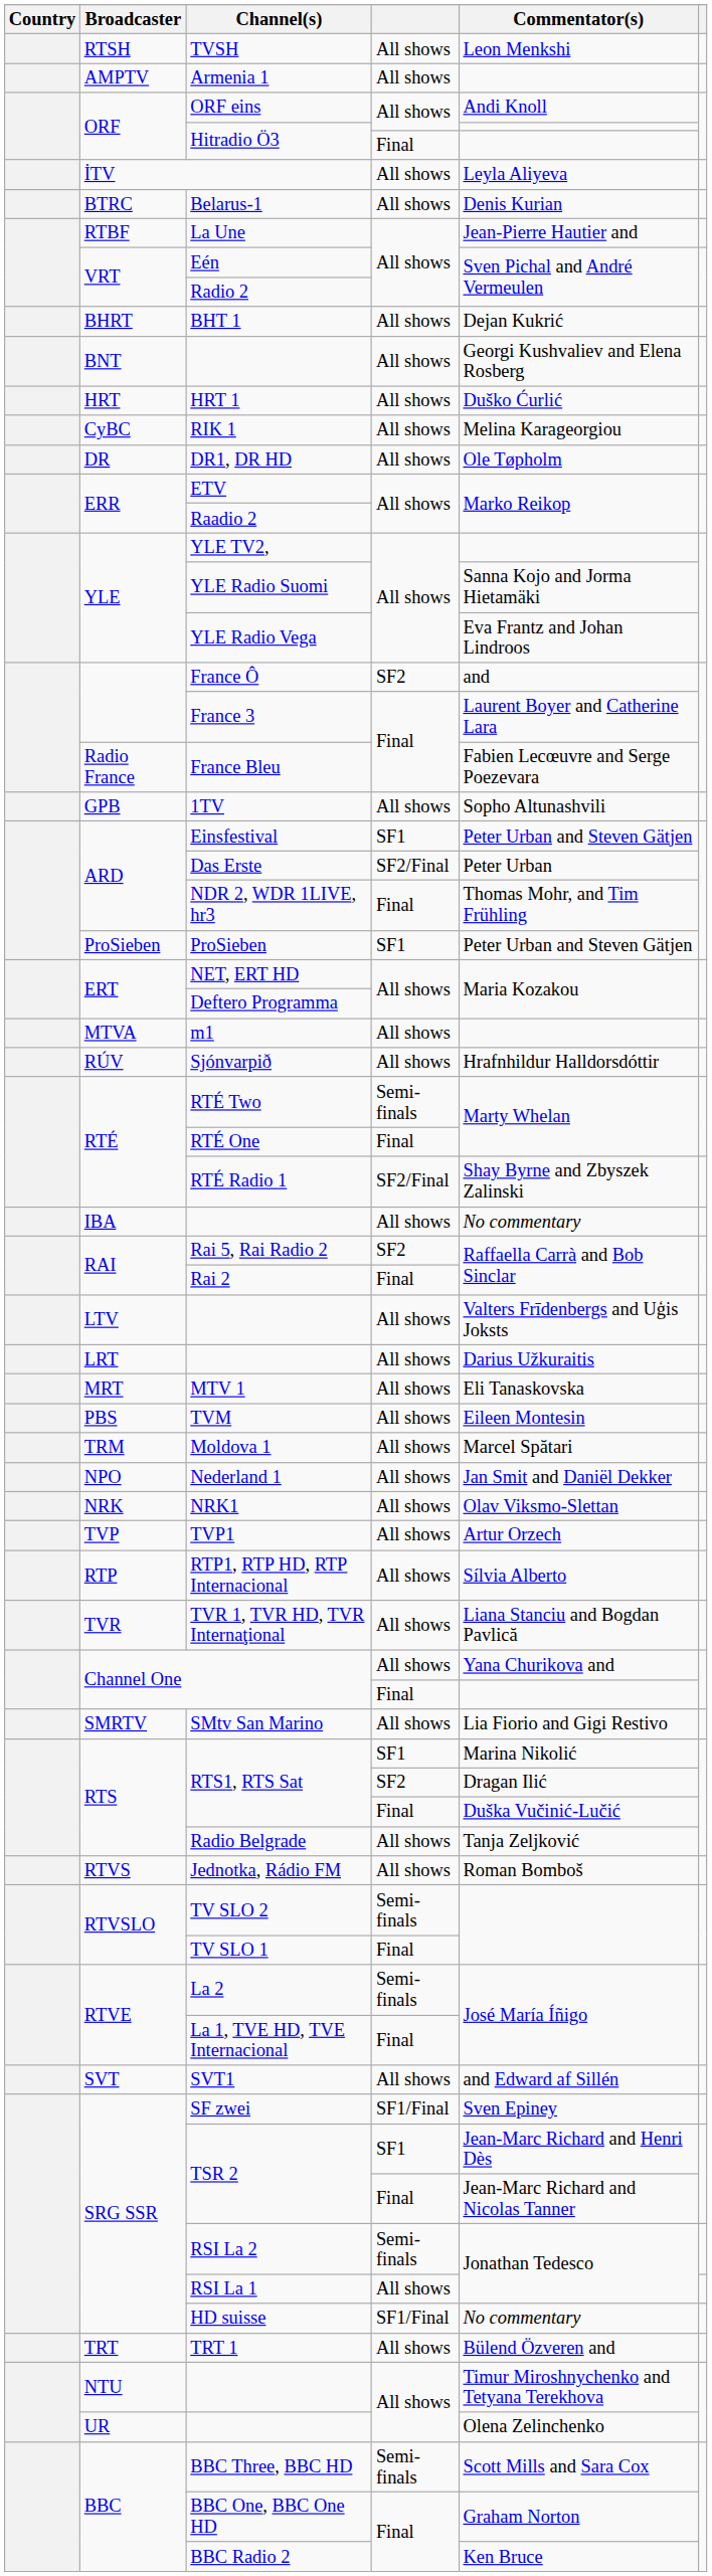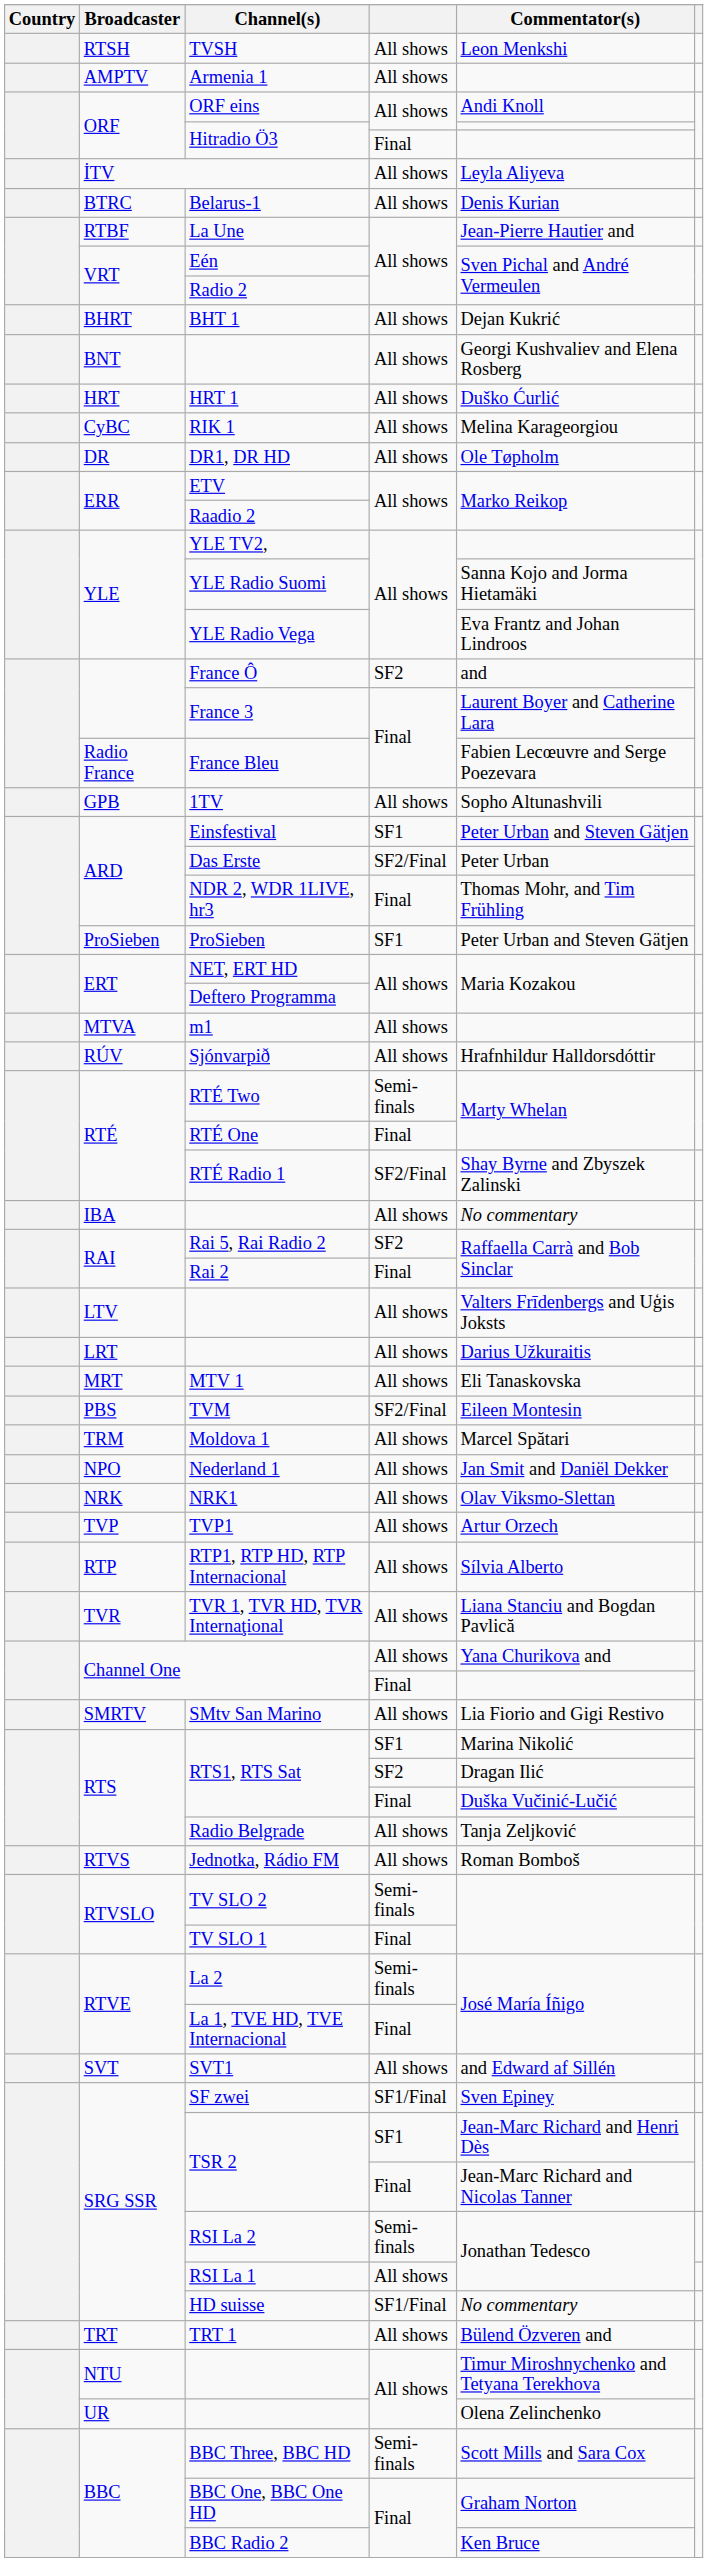TVM | column 4: All shows -> SF2/Final
